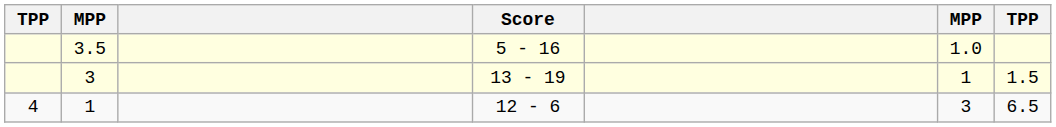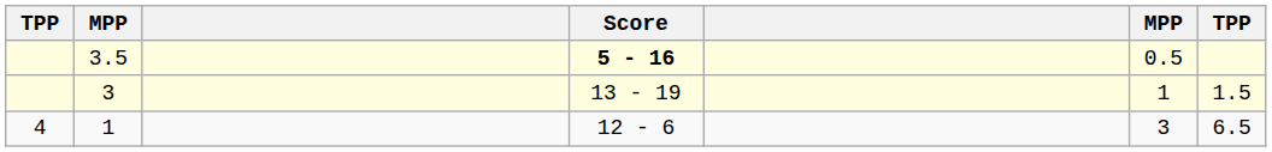3.5 | Score: normal -> bold
3.5 | column 6: 1.0 -> 0.5
